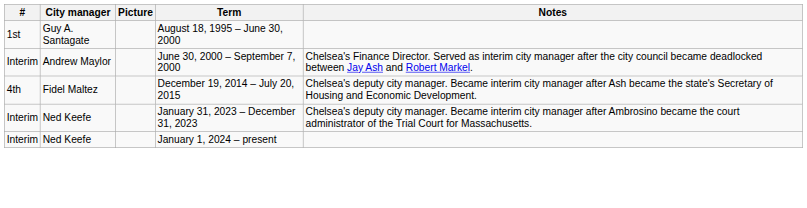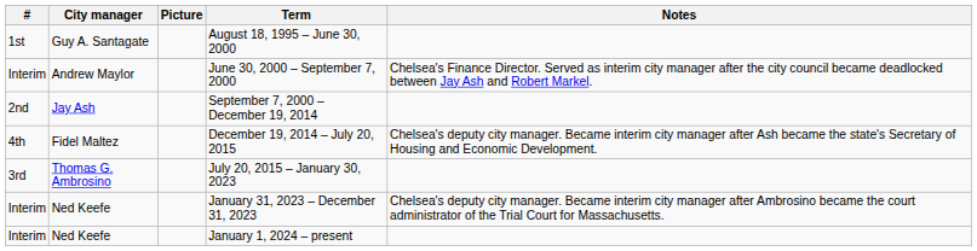+ row: 2nd | Jay Ash | September 7, 2000 – December 19, 2014
+ row: 3rd | Thomas G. Ambrosino | July 20, 2015 – January 30, 2023
